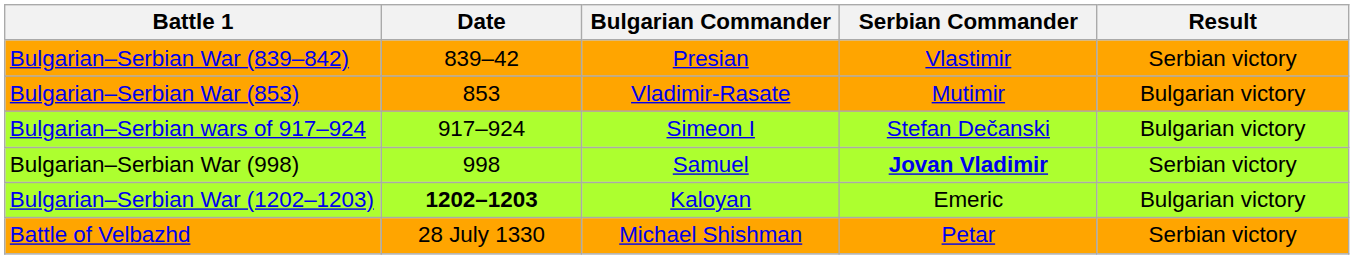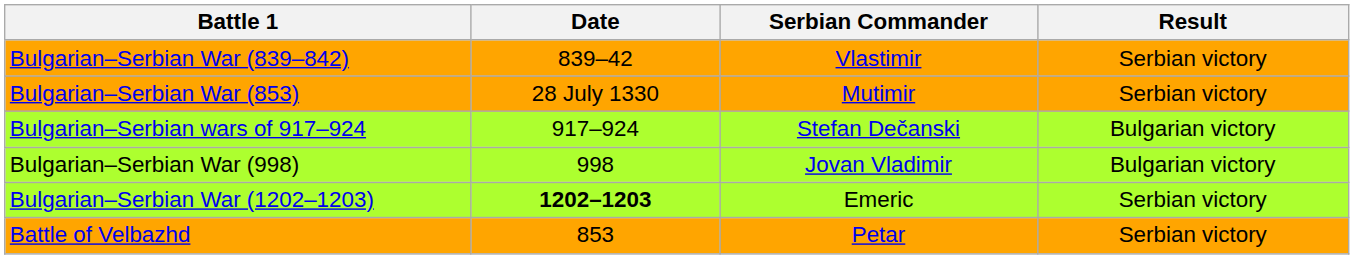- column: Bulgarian Commander | Presian | Vladimir-Rasate | Simeon I | Samuel | Kaloyan | Michael Shishman
Bulgarian–Serbian War (853) | Date: 853 -> 28 July 1330
Bulgarian–Serbian War (853) | Result: Bulgarian victory -> Serbian victory
Bulgarian–Serbian War (998) | Serbian Commander: bold -> normal
Bulgarian–Serbian War (998) | Result: Serbian victory -> Bulgarian victory
Bulgarian–Serbian War (1202–1203) | Result: Bulgarian victory -> Serbian victory
Battle of Velbazhd | Date: 28 July 1330 -> 853
